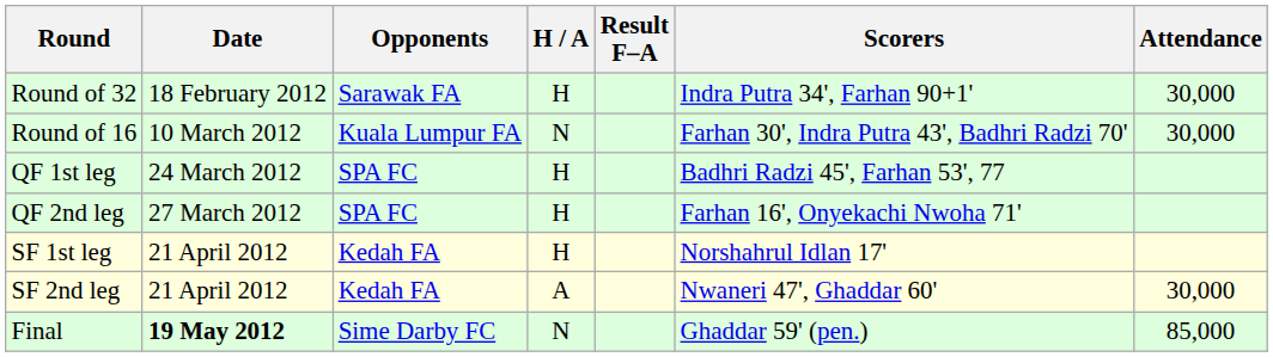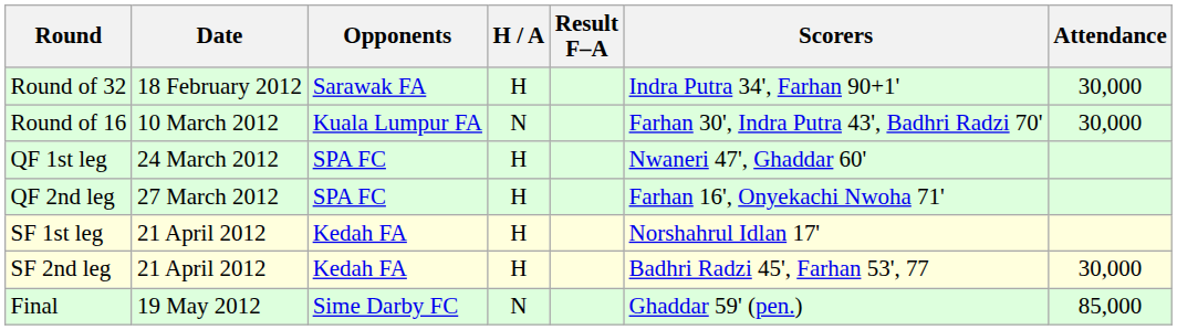QF 1st leg | Scorers: Badhri Radzi 45', Farhan 53', 77 -> Nwaneri 47', Ghaddar 60'
SF 2nd leg | H / A: A -> H
SF 2nd leg | Scorers: Nwaneri 47', Ghaddar 60' -> Badhri Radzi 45', Farhan 53', 77
Final | Date: bold -> normal
